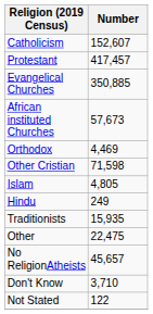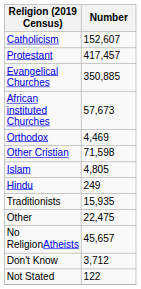Don't Know | Number: 3,710 -> 3,712
